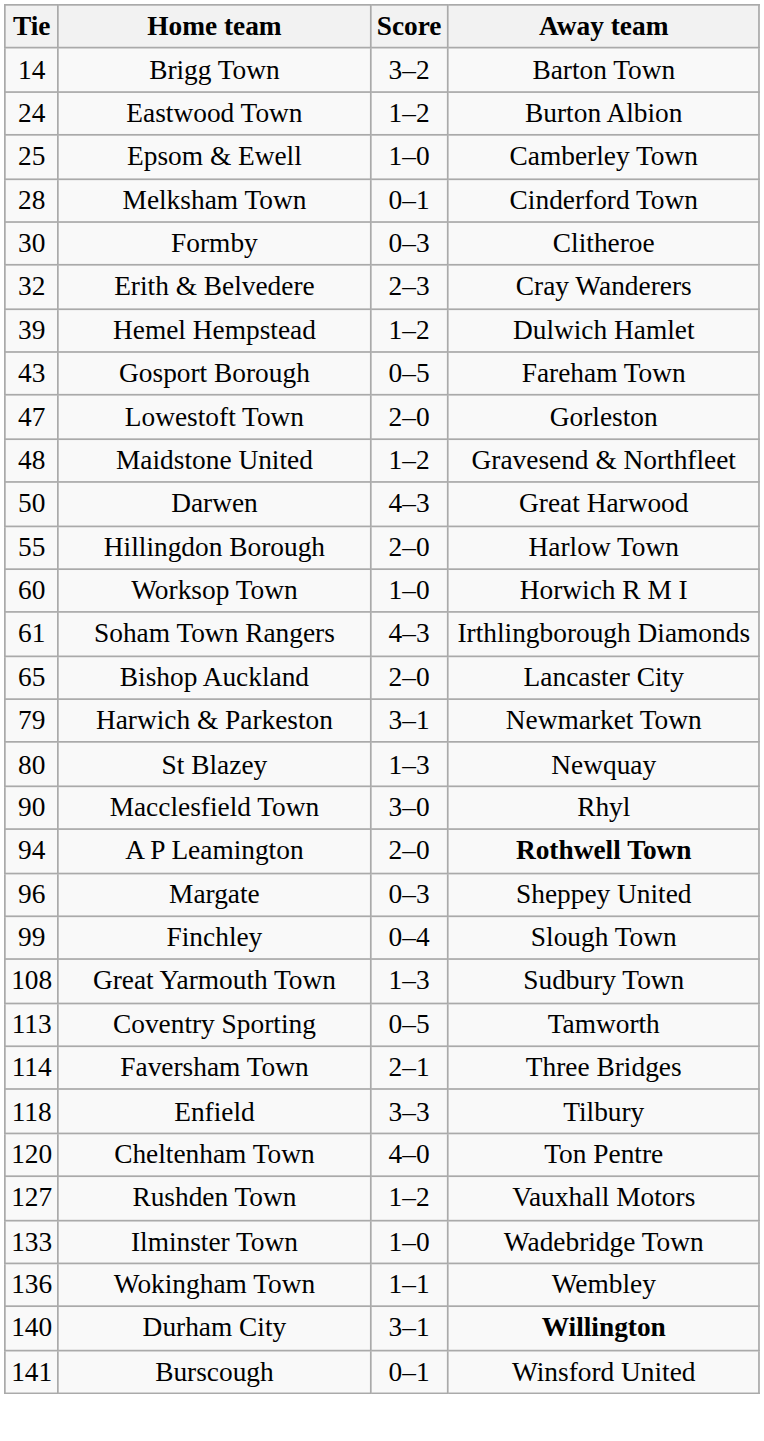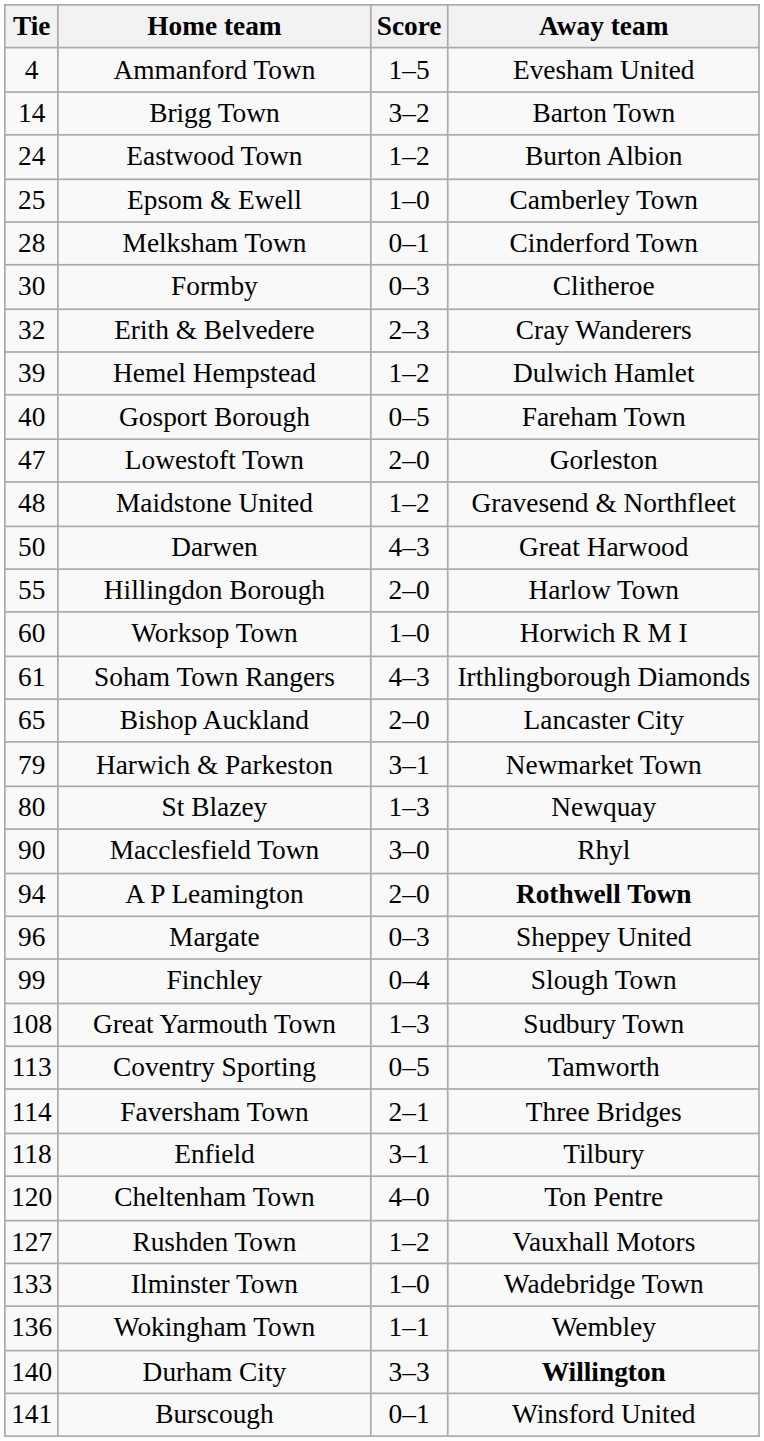+ row: 4 | Ammanford Town | 1–5 | Evesham United
Gosport Borough | Tie: 43 -> 40
Enfield | Score: 3–3 -> 3–1
Durham City | Score: 3–1 -> 3–3
